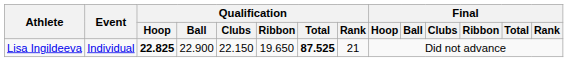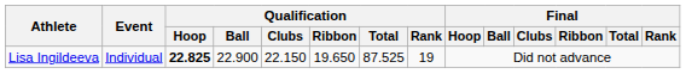Lisa Ingildeeva | Qualification / Total: bold -> normal
Lisa Ingildeeva | Qualification / Rank: 21 -> 19
